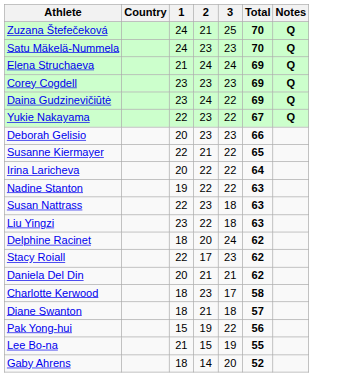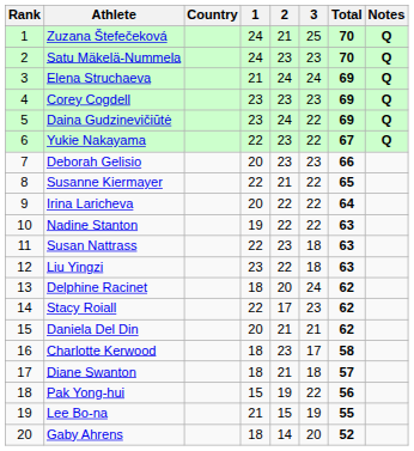+ column: Rank | 1 | 2 | 3 | 4 | 5 | 6 | 7 | 8 | 9 | 10 | 11 | 12 | 13 | 14 | 15 | 16 | 17 | 18 | 19 | 20
